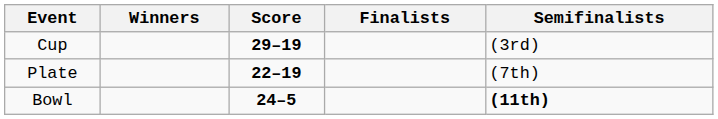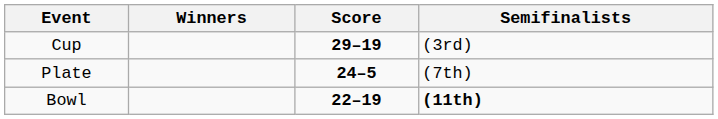- column: Finalists
Plate | Score: 22–19 -> 24–5
Bowl | Score: 24–5 -> 22–19
